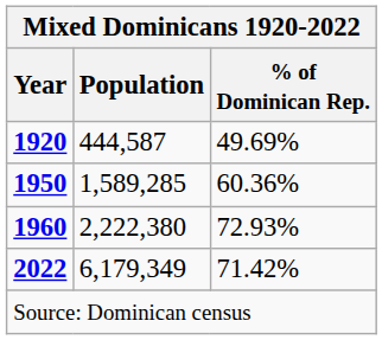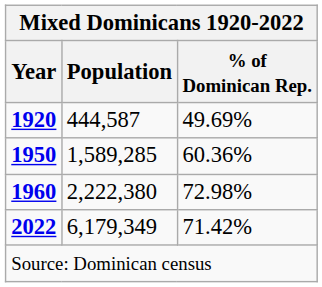1960 | % of Dominican Rep.: 72.93% -> 72.98%
